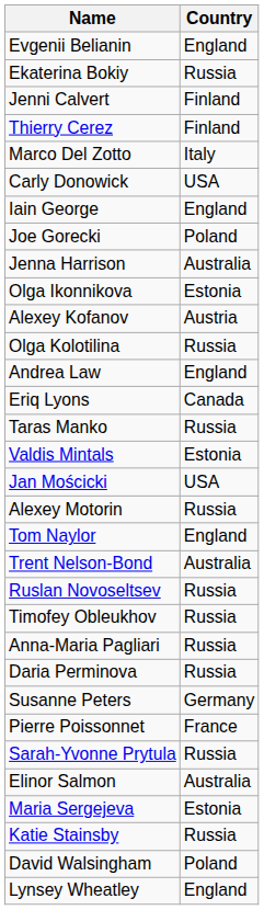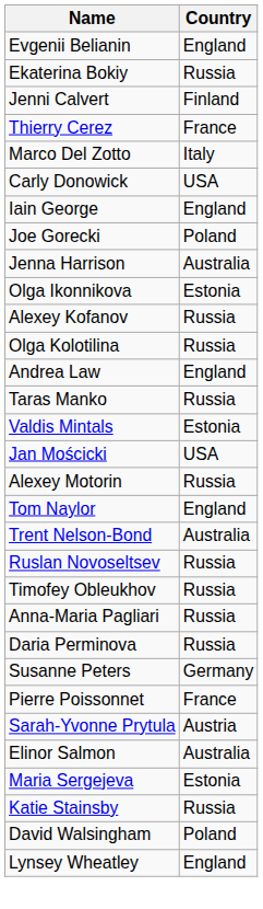Thierry Cerez | Country: Finland -> France
Alexey Kofanov | Country: Austria -> Russia
- row: Eriq Lyons | Canada
Sarah-Yvonne Prytula | Country: Russia -> Austria
